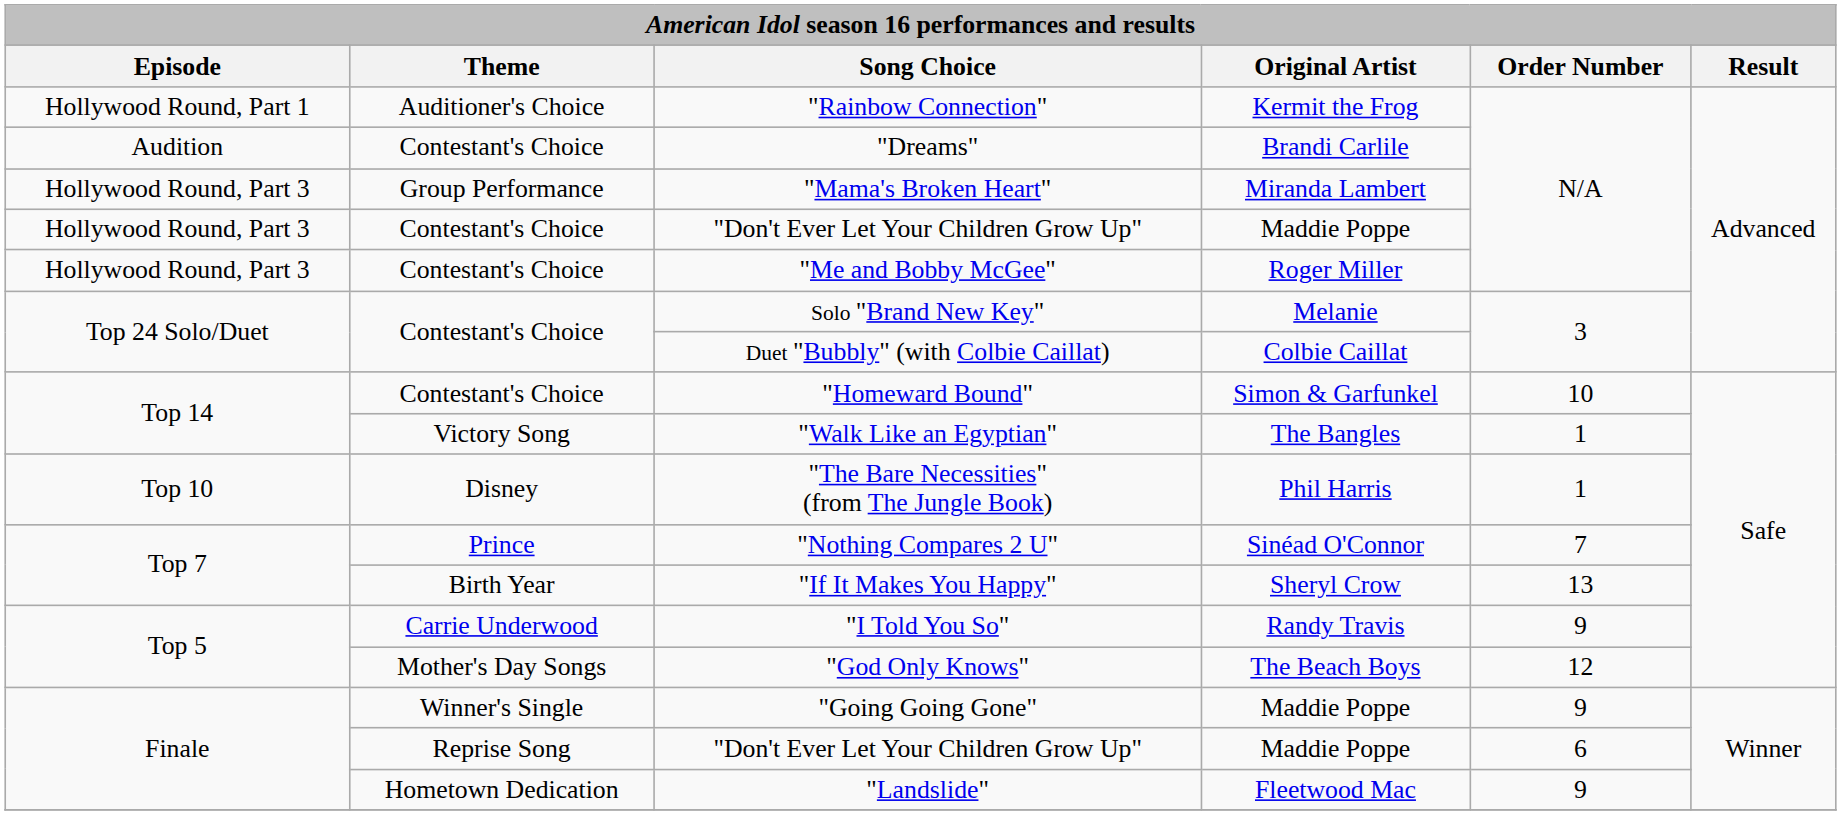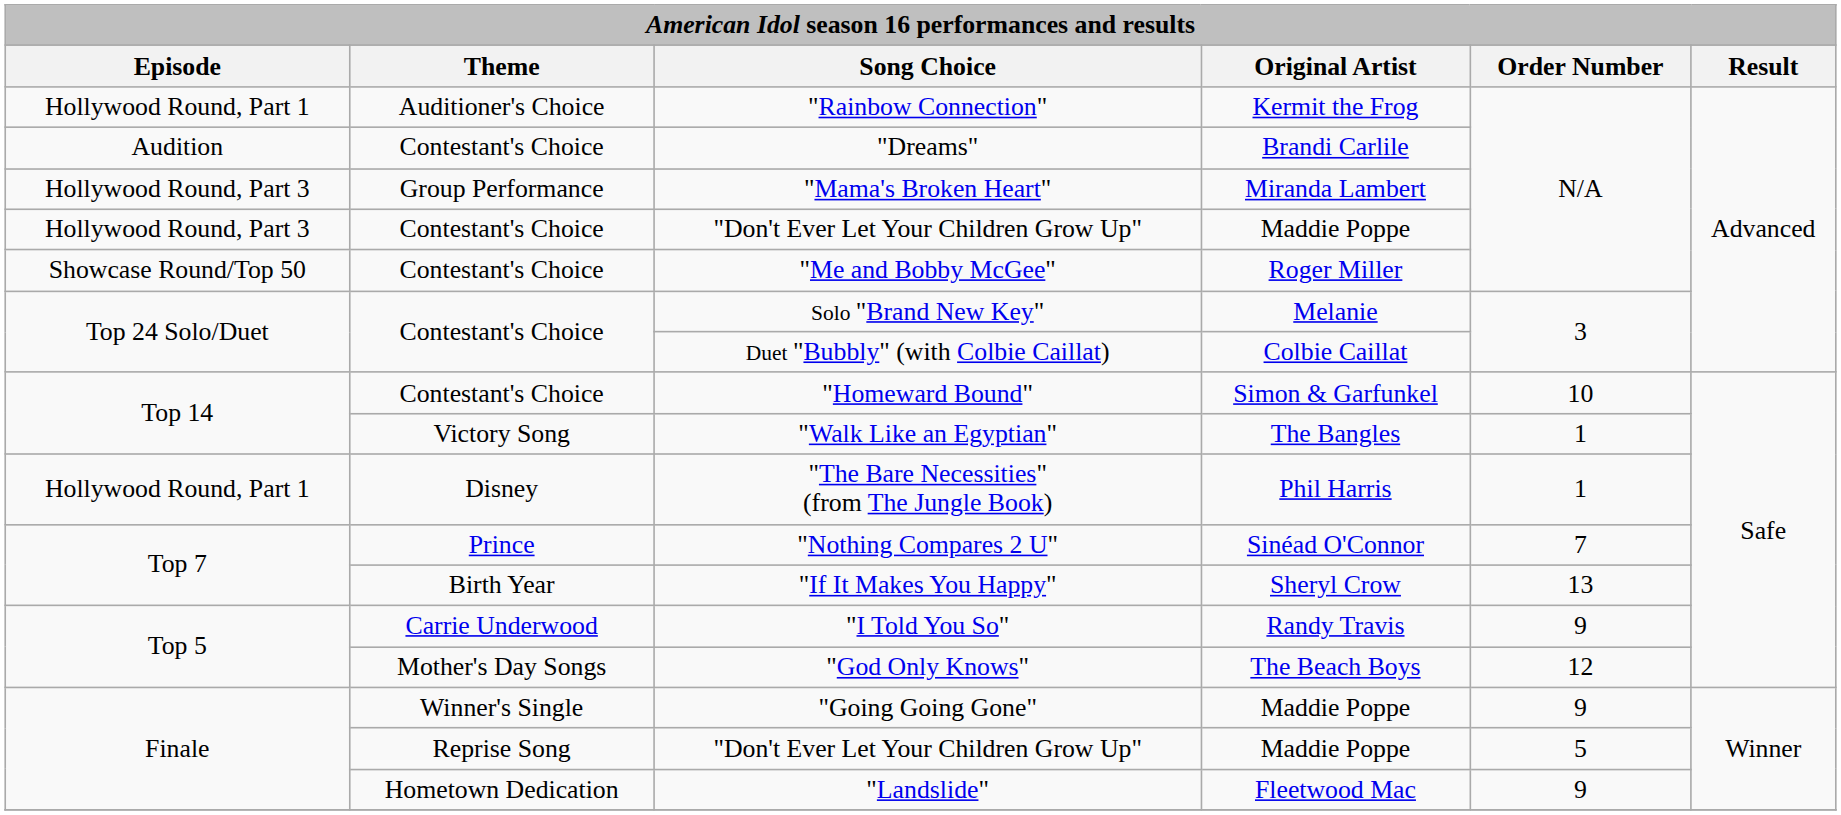"Me and Bobby McGee" | Episode: Hollywood Round, Part 3 -> Showcase Round/Top 50
"The Bare Necessities" (from The Jungle Book) | Episode: Top 10 -> Hollywood Round, Part 1
Reprise Song / "Don't Ever Let Your Children Grow Up" | Order Number: 6 -> 5
